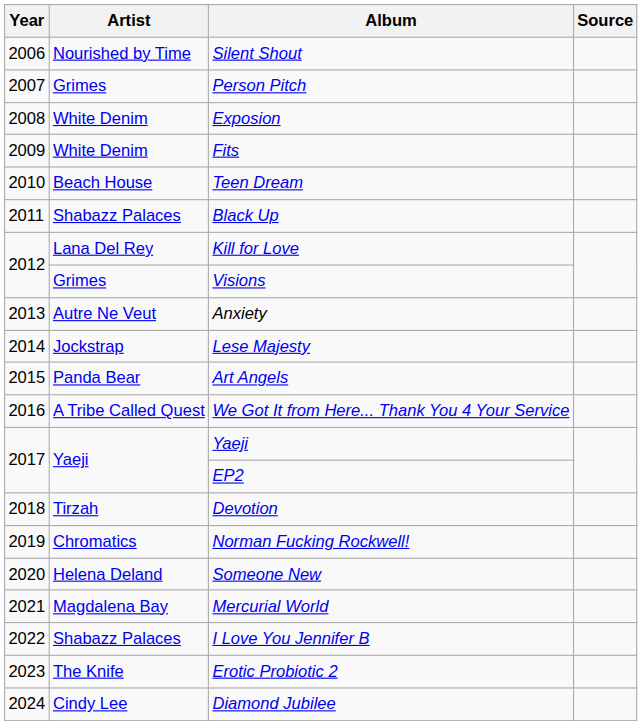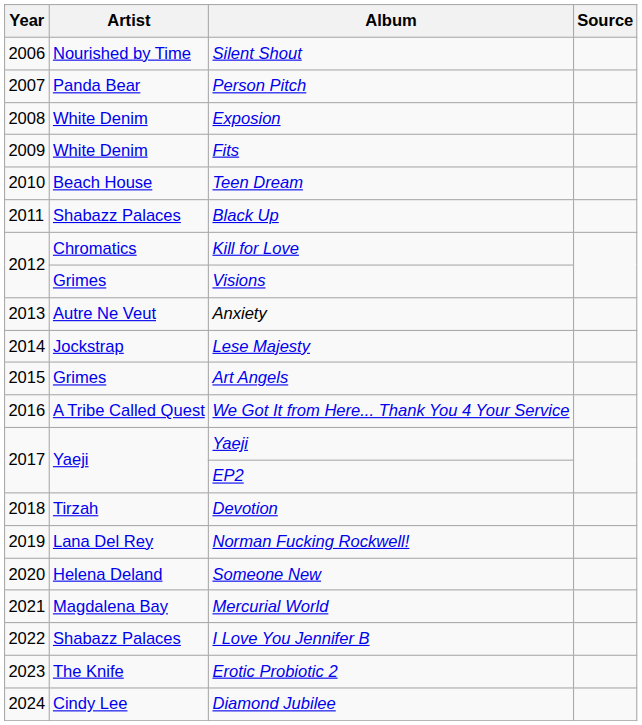Person Pitch | Artist: Grimes -> Panda Bear
Kill for Love | Artist: Lana Del Rey -> Chromatics
Art Angels | Artist: Panda Bear -> Grimes
Norman Fucking Rockwell! | Artist: Chromatics -> Lana Del Rey
